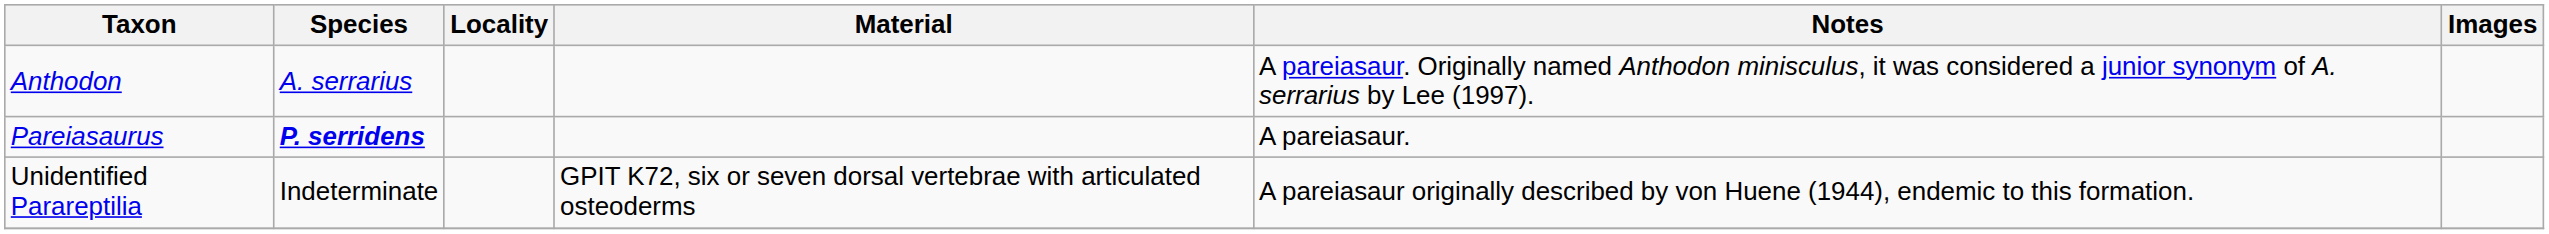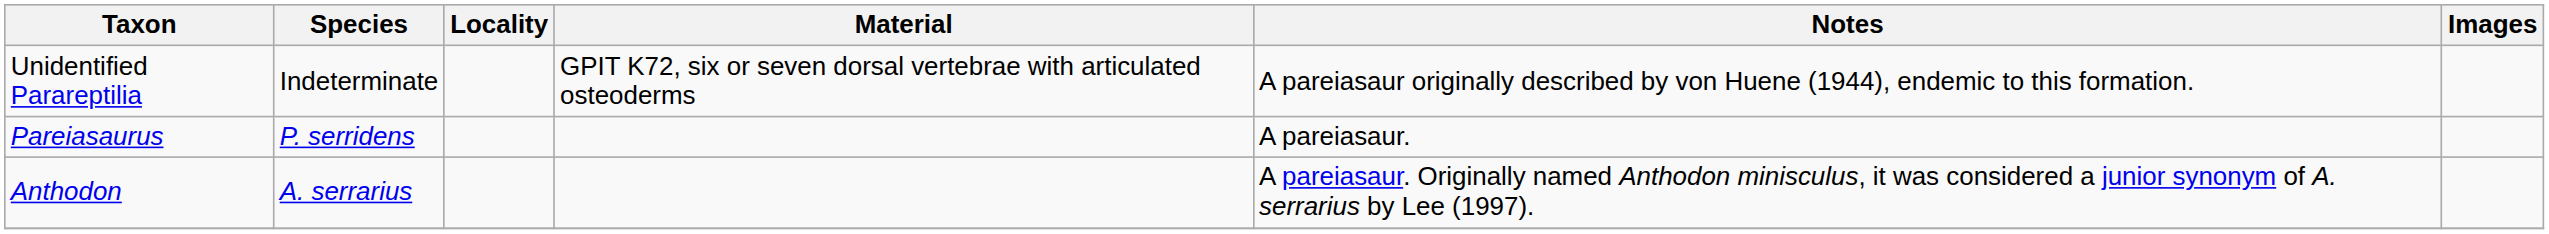rows swapped: Anthodon <-> Unidentified Parareptilia
Pareiasaurus | Species: bold -> normal
